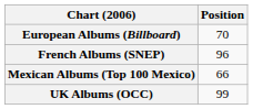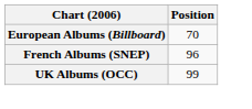- row: Mexican Albums (Top 100 Mexico) | 66
